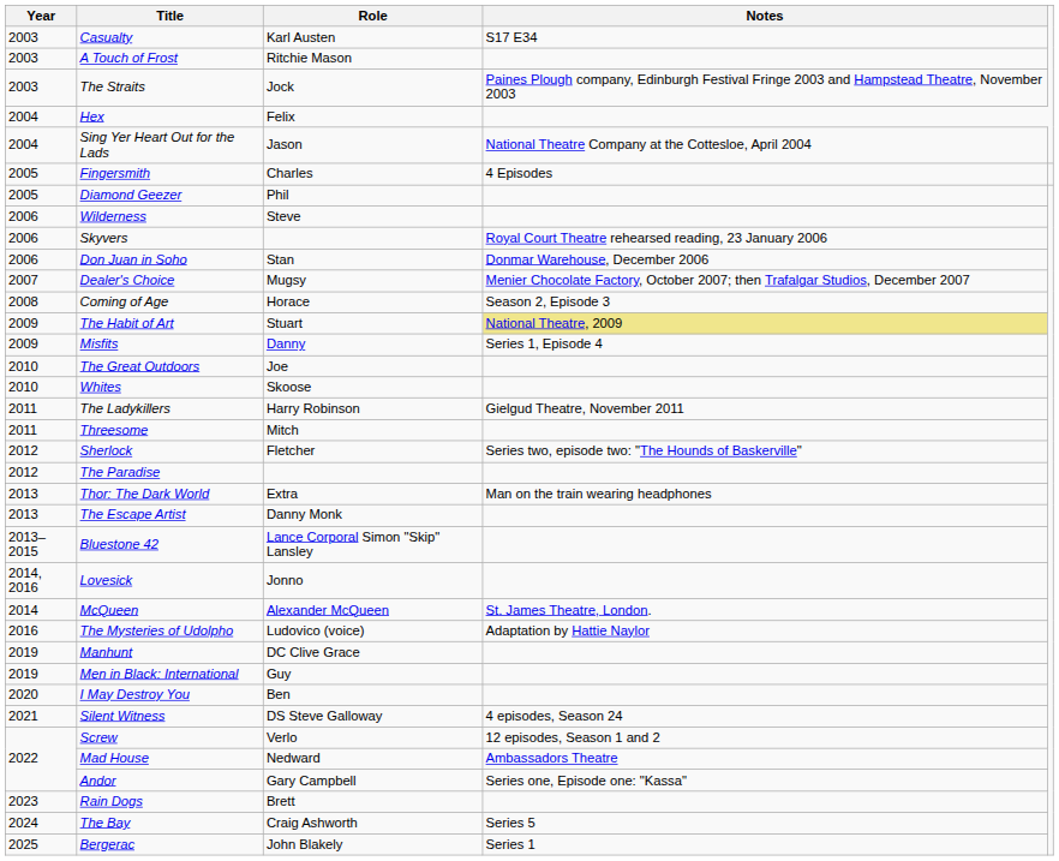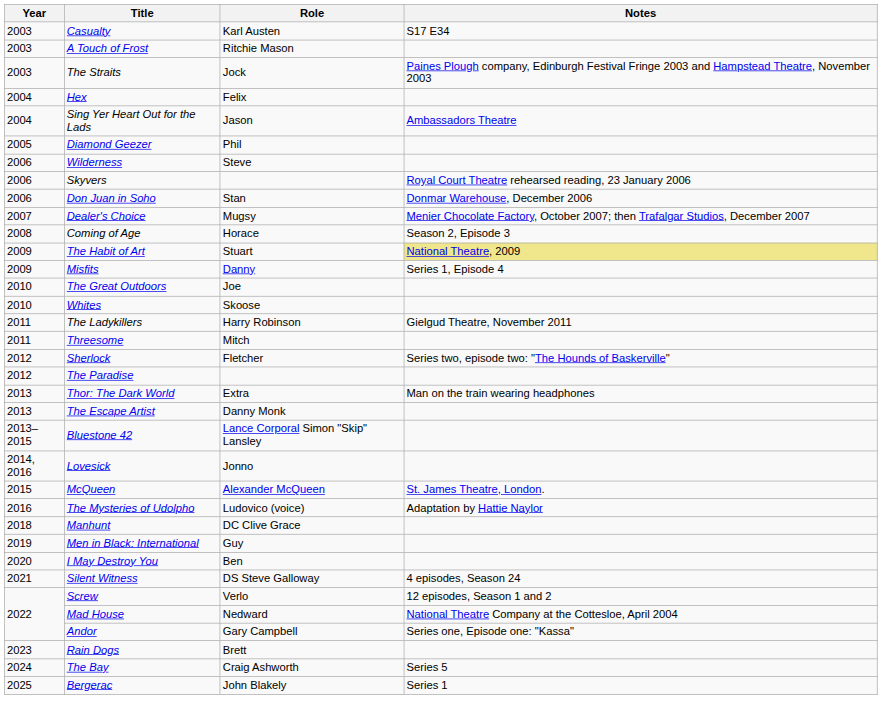Sing Yer Heart Out for the Lads | Notes: National Theatre Company at the Cottesloe, April 2004 -> Ambassadors Theatre
- row: 2005 | Fingersmith | Charles | 4 Episodes
McQueen | Year: 2014 -> 2015
Manhunt | Year: 2019 -> 2018
Mad House | Notes: Ambassadors Theatre -> National Theatre Company at the Cottesloe, April 2004
